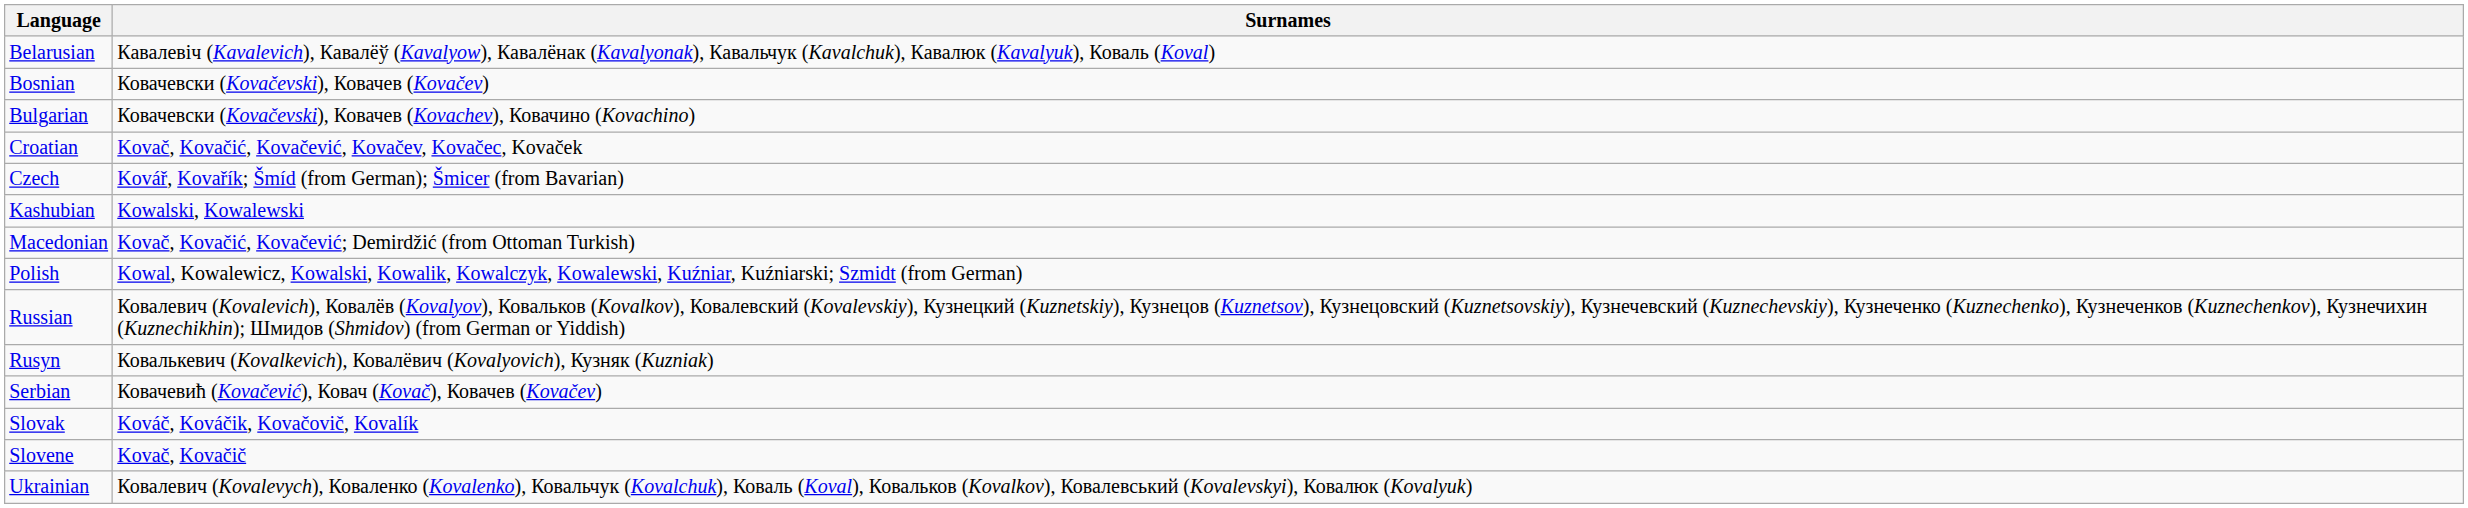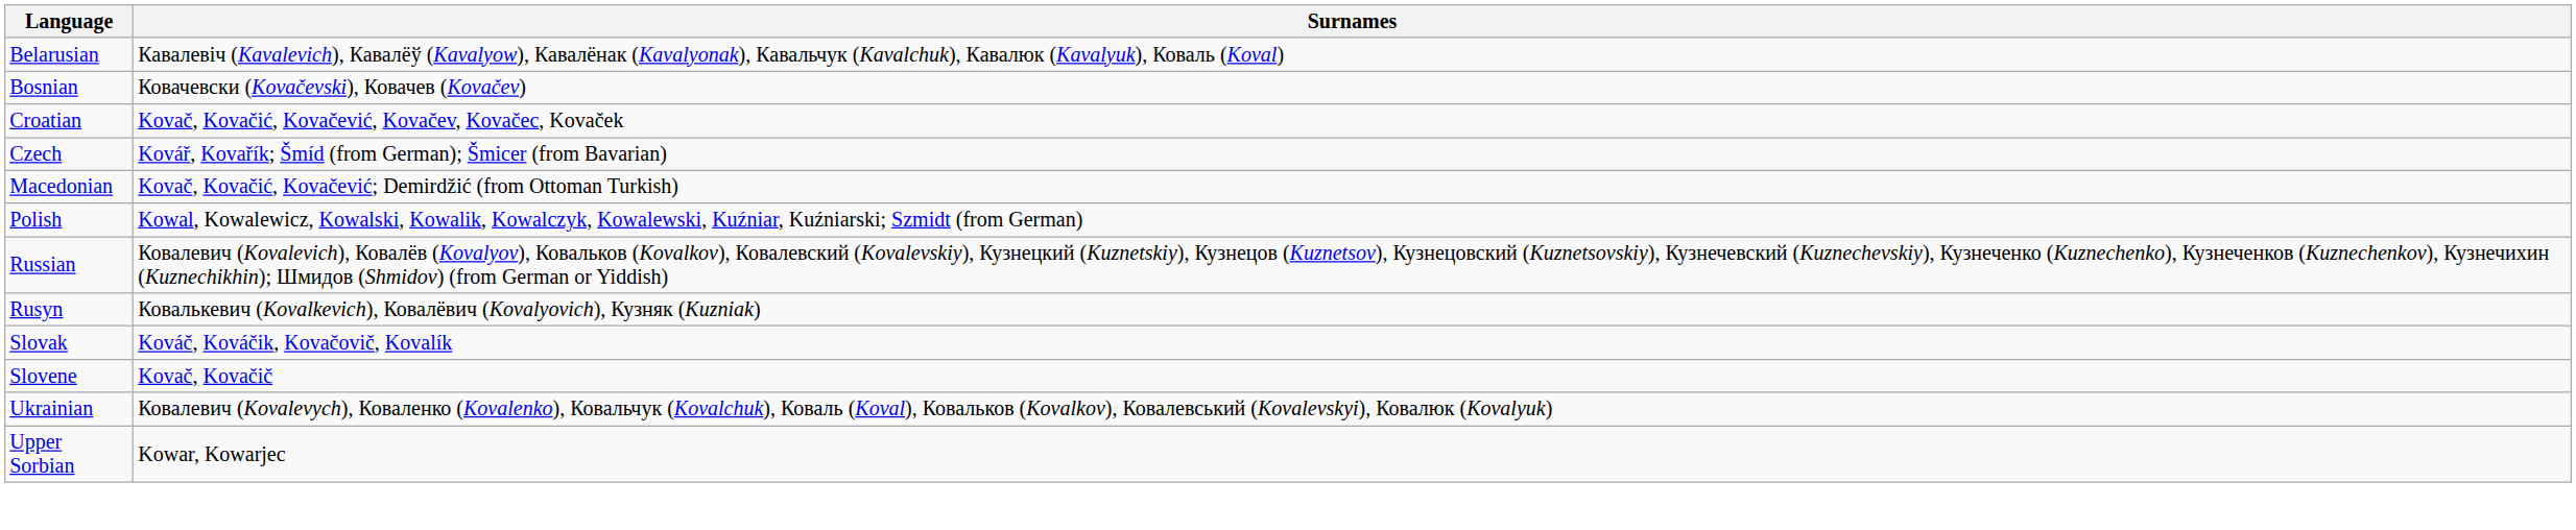- row: Bulgarian | Ковачевски (Kovačevski), Ковачев (Kovachev), Ковачино (Kovachino)
- row: Kashubian | Kowalski, Kowalewski
- row: Serbian | Ковачевић (Kovačević), Ковач (Kovač), Ковачев (Kovačev)
+ row: Upper Sorbian | Kowar, Kowarjec
